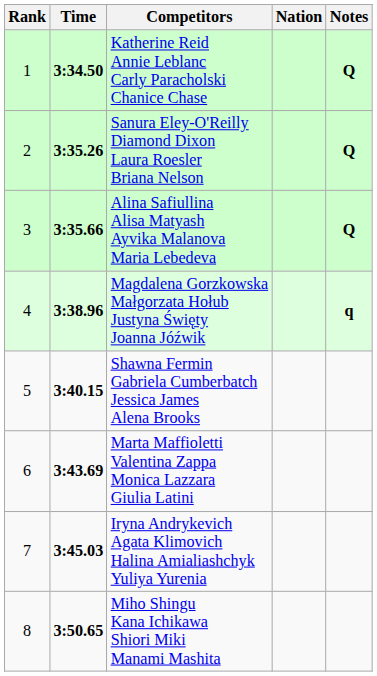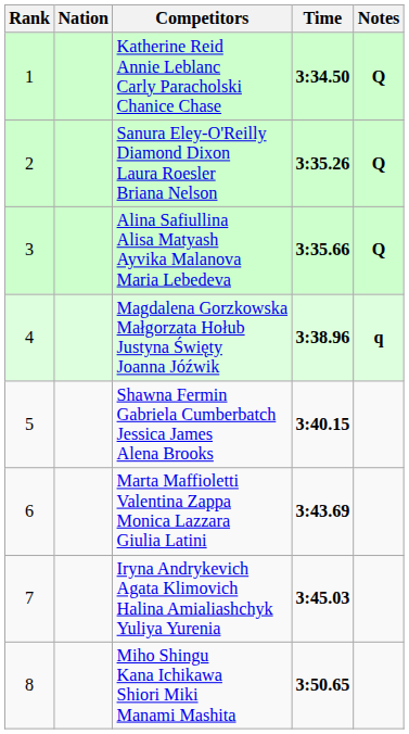columns swapped: Nation <-> Time
